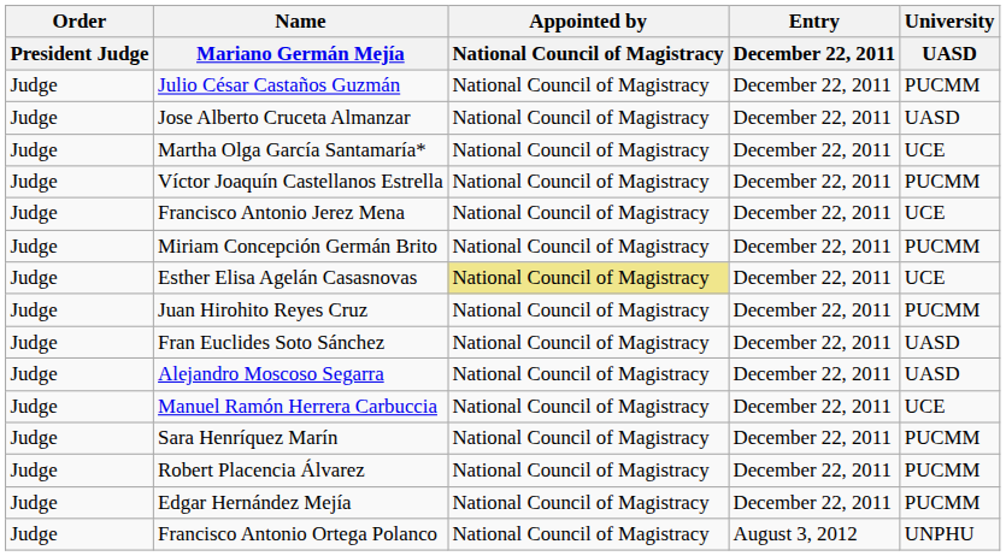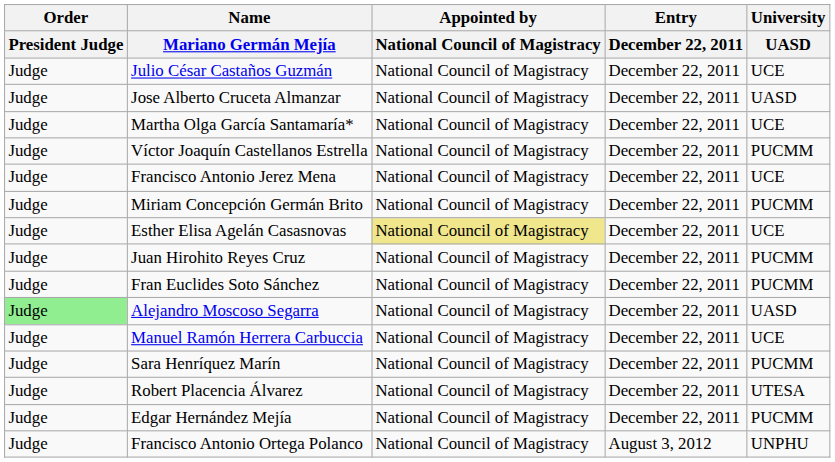Julio César Castaños Guzmán | University / UASD: PUCMM -> UCE
Fran Euclides Soto Sánchez | University / UASD: UASD -> PUCMM
Alejandro Moscoso Segarra | Order / President Judge: no background -> lightgreen background
Robert Placencia Álvarez | University / UASD: PUCMM -> UTESA
